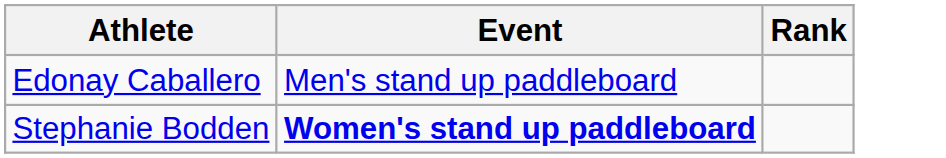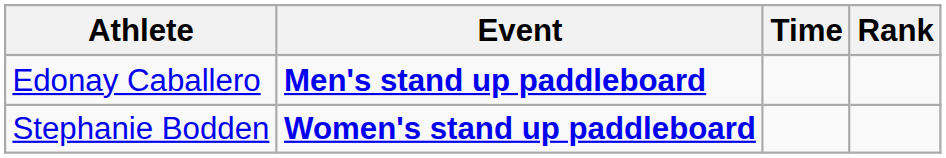+ column: Time
Edonay Caballero | Event: normal -> bold
